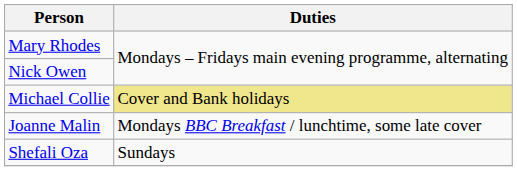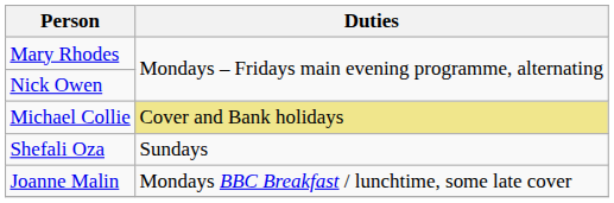rows swapped: Joanne Malin <-> Shefali Oza
